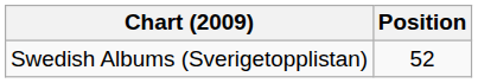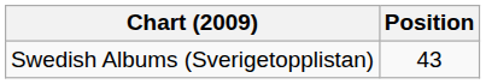Swedish Albums (Sverigetopplistan) | Position: 52 -> 43
